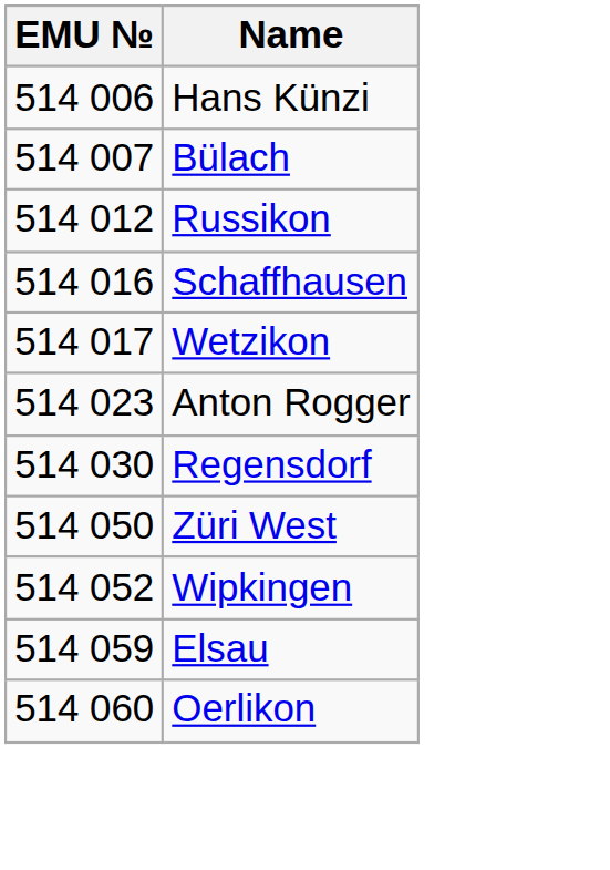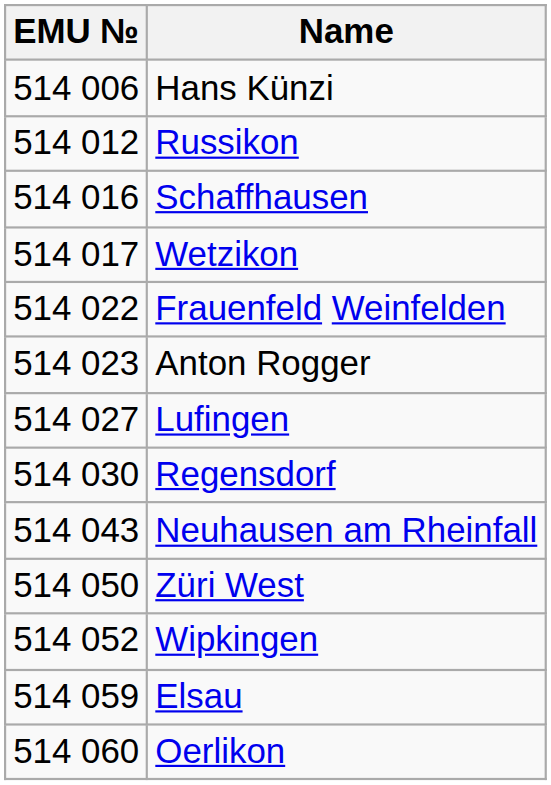- row: 514 007 | Bülach
+ row: 514 022 | Frauenfeld Weinfelden
+ row: 514 027 | Lufingen
+ row: 514 043 | Neuhausen am Rheinfall
